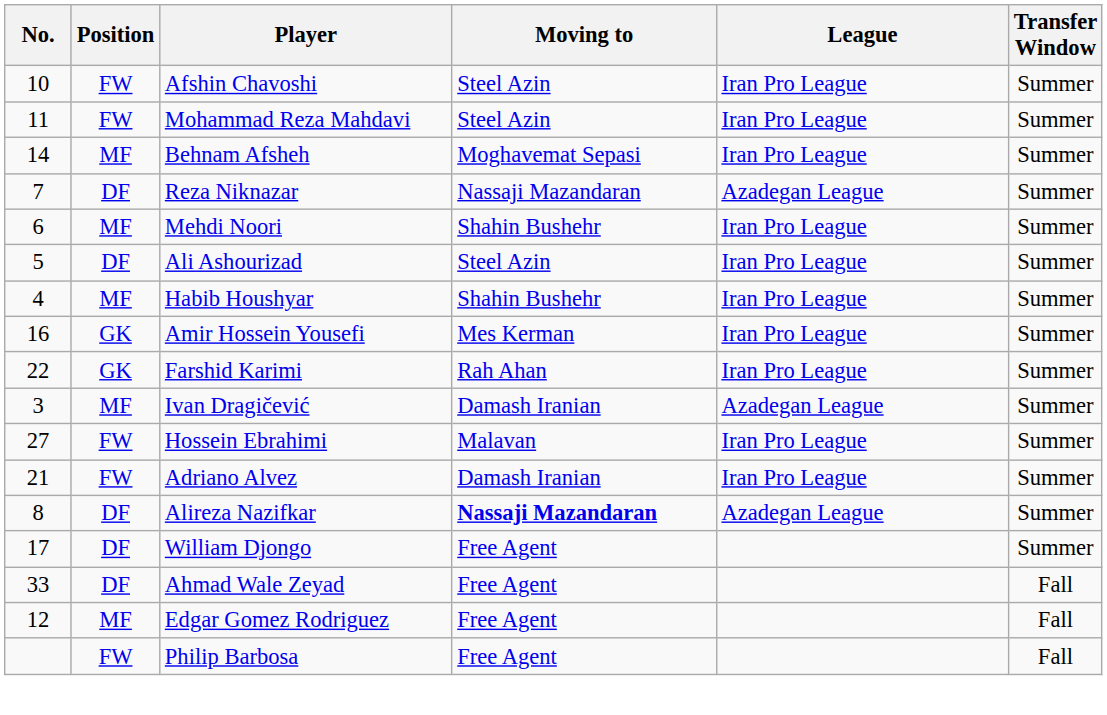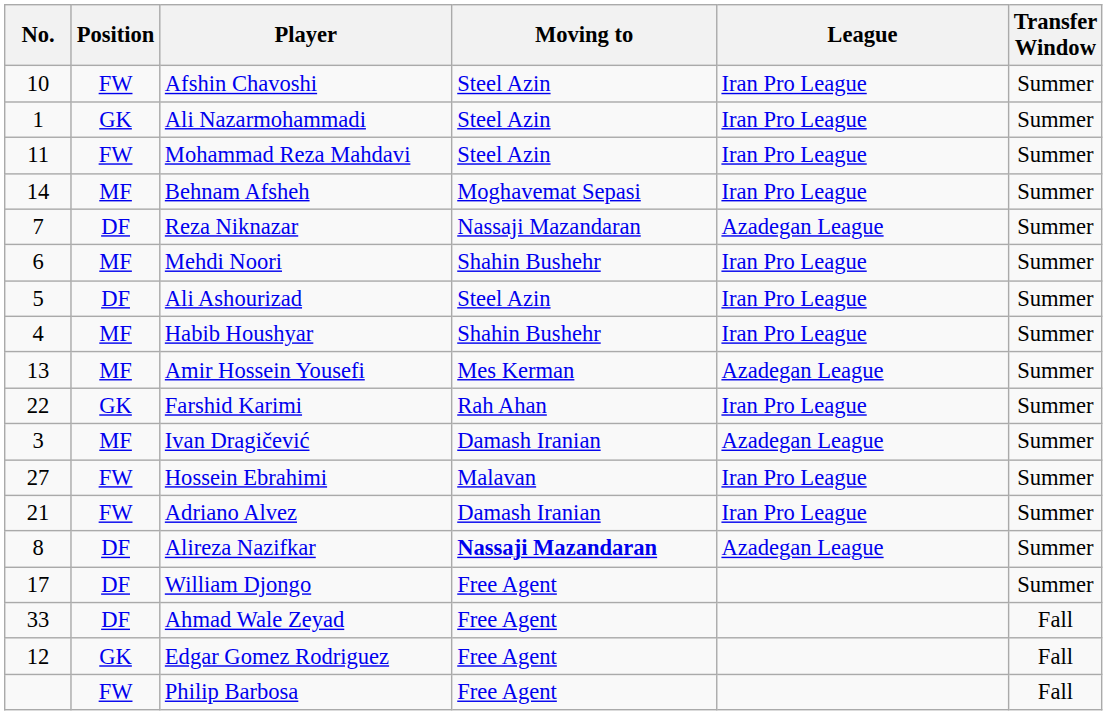+ row: 1 | GK | Ali Nazarmohammadi | Steel Azin | Iran Pro League | Summer
Amir Hossein Yousefi | No.: 16 -> 13
Amir Hossein Yousefi | Position: GK -> MF
Amir Hossein Yousefi | League: Iran Pro League -> Azadegan League
Edgar Gomez Rodriguez | Position: MF -> GK
